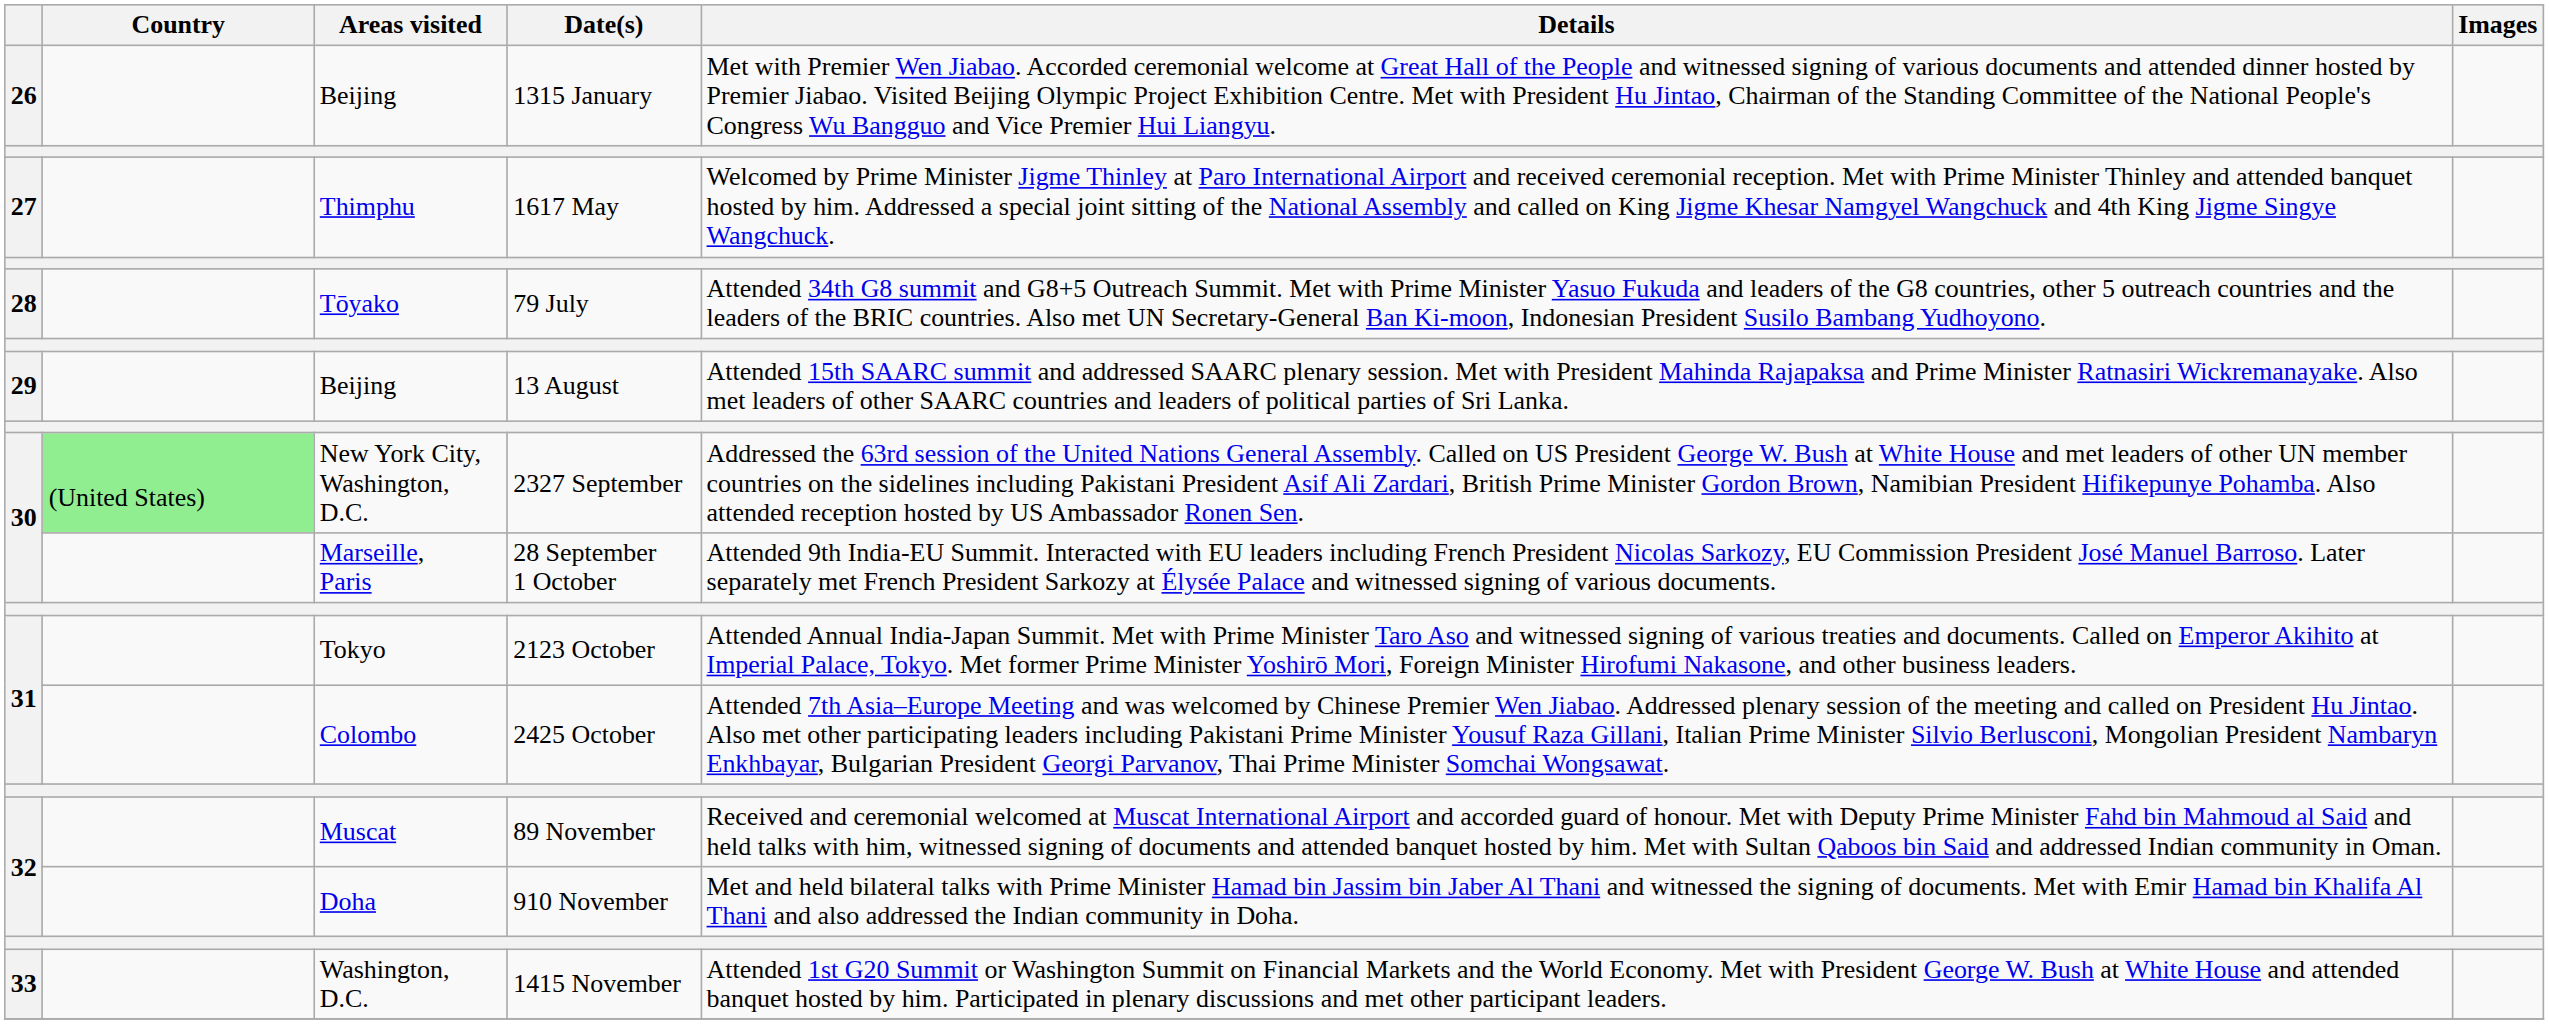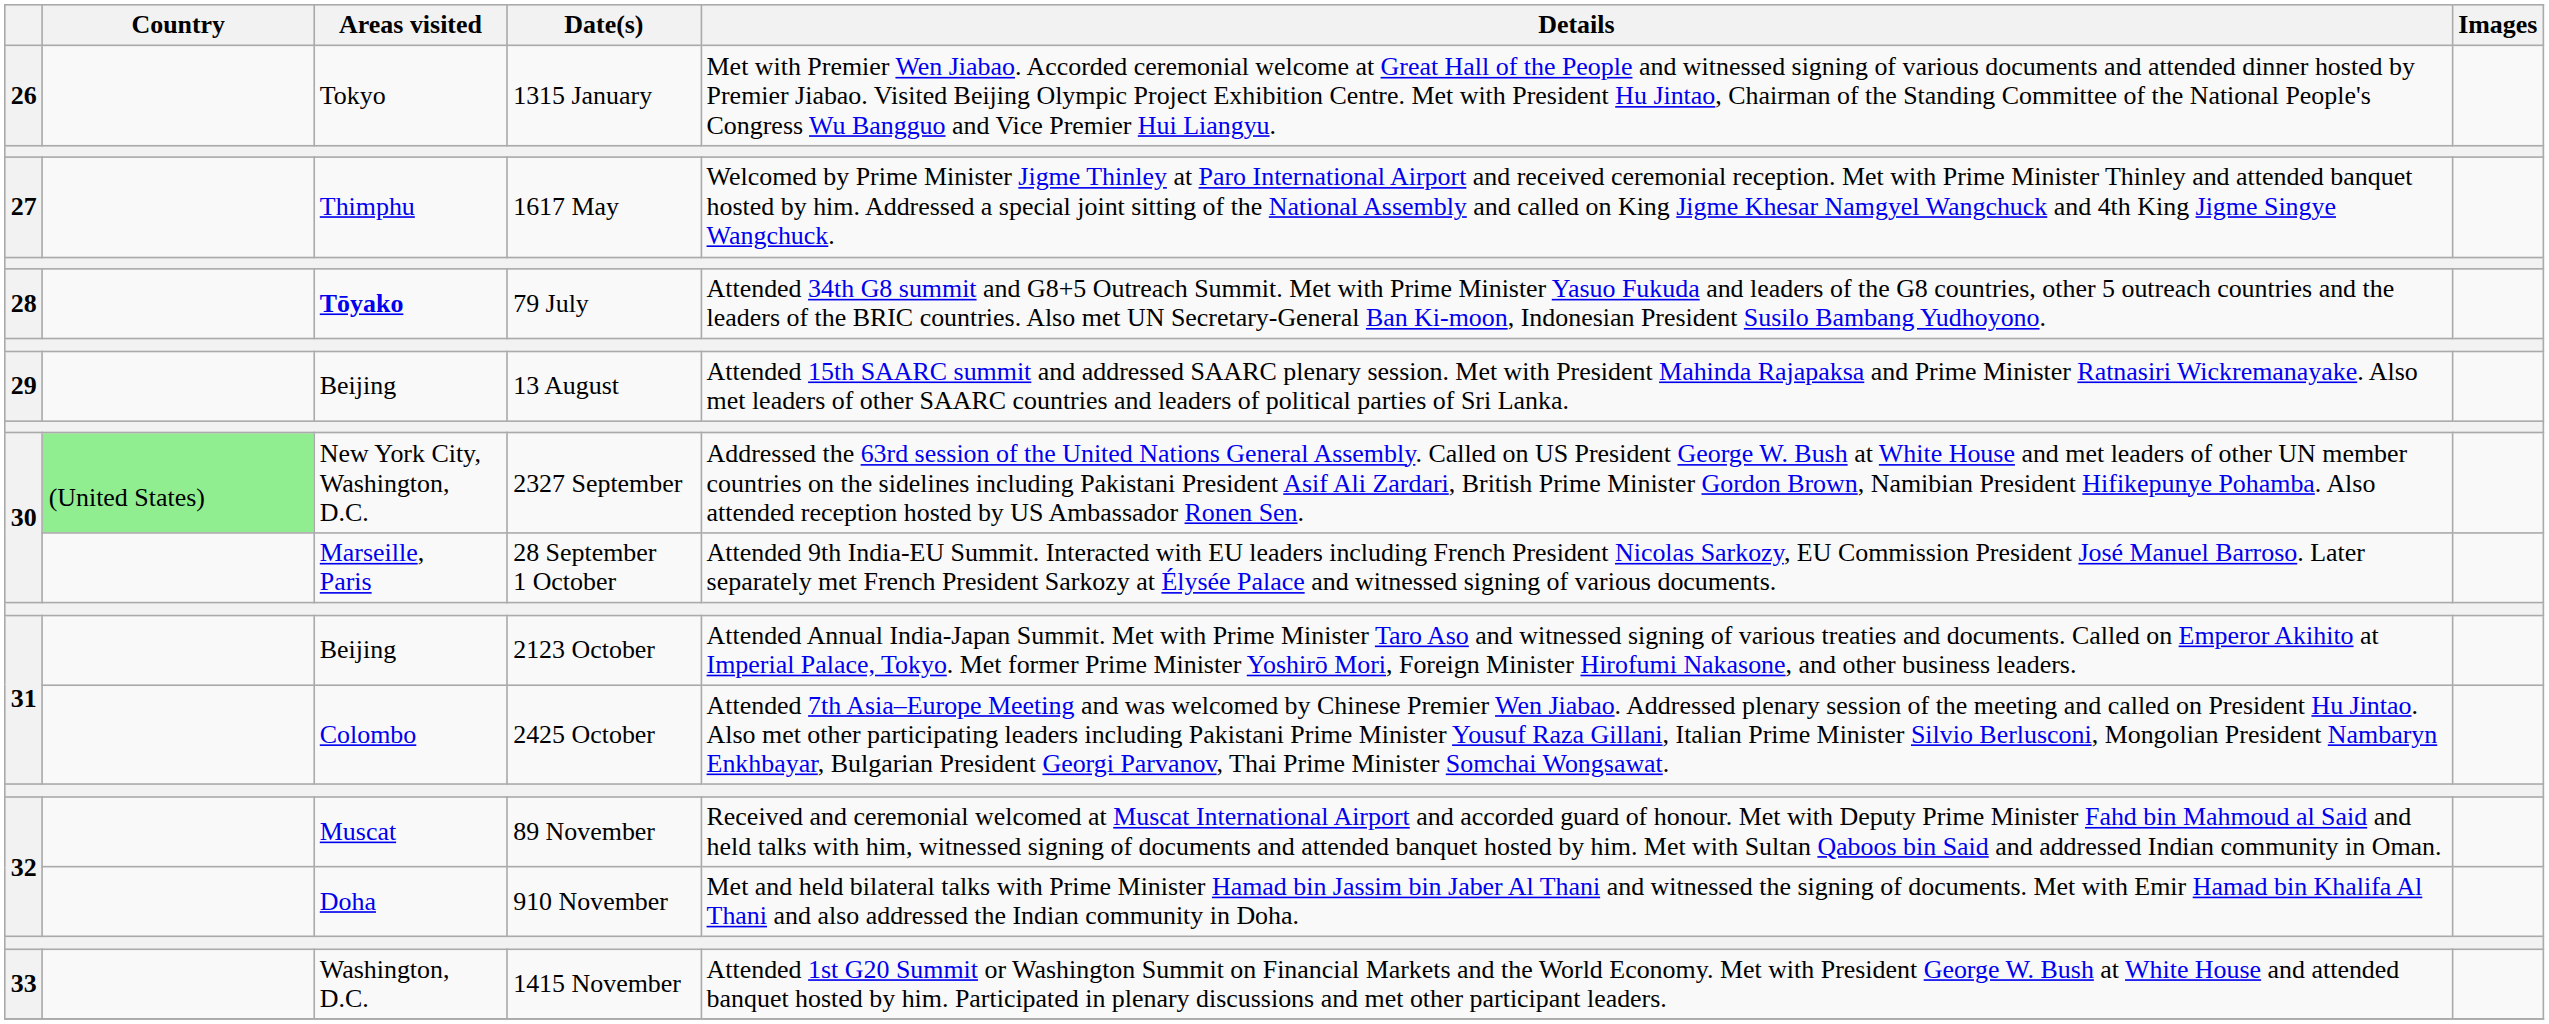1315 January | Areas visited: Beijing -> Tokyo
79 July | Areas visited: normal -> bold
2123 October | Areas visited: Tokyo -> Beijing
